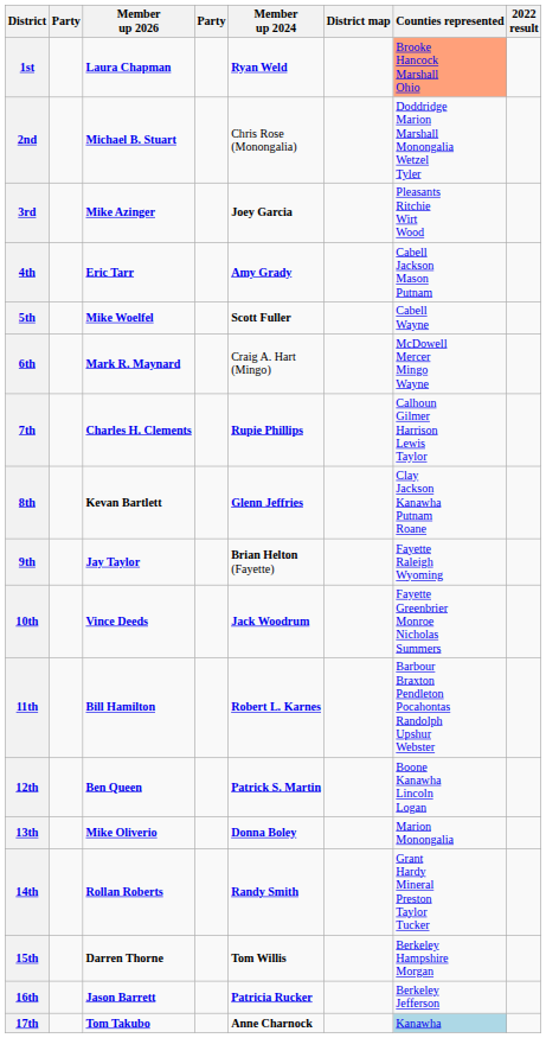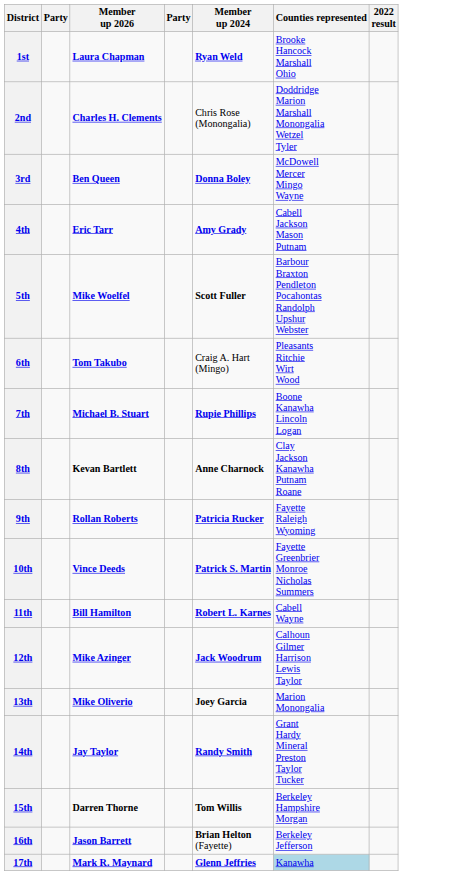- column: District map
1st | Counties represented: lightsalmon background -> no background
2nd | Member up 2026: Michael B. Stuart -> Charles H. Clements
3rd | Member up 2026: Mike Azinger -> Ben Queen
3rd | Member up 2024: Joey Garcia -> Donna Boley
3rd | Counties represented: Pleasants Ritchie Wirt Wood -> McDowell Mercer Mingo Wayne
5th | Counties represented: Cabell Wayne -> Barbour Braxton Pendleton Pocahontas Randolph Upshur Webster
6th | Member up 2026: Mark R. Maynard -> Tom Takubo
6th | Counties represented: McDowell Mercer Mingo Wayne -> Pleasants Ritchie Wirt Wood
7th | Member up 2026: Charles H. Clements -> Michael B. Stuart
7th | Counties represented: Calhoun Gilmer Harrison Lewis Taylor -> Boone Kanawha Lincoln Logan
8th | Member up 2024: Glenn Jeffries -> Anne Charnock
9th | Member up 2026: Jay Taylor -> Rollan Roberts
9th | Member up 2024: Brian Helton (Fayette) -> Patricia Rucker
10th | Member up 2024: Jack Woodrum -> Patrick S. Martin
11th | Counties represented: Barbour Braxton Pendleton Pocahontas Randolph Upshur Webster -> Cabell Wayne
12th | Member up 2026: Ben Queen -> Mike Azinger
12th | Member up 2024: Patrick S. Martin -> Jack Woodrum
12th | Counties represented: Boone Kanawha Lincoln Logan -> Calhoun Gilmer Harrison Lewis Taylor
13th | Member up 2024: Donna Boley -> Joey Garcia
14th | Member up 2026: Rollan Roberts -> Jay Taylor
16th | Member up 2024: Patricia Rucker -> Brian Helton (Fayette)
17th | Member up 2026: Tom Takubo -> Mark R. Maynard
17th | Member up 2024: Anne Charnock -> Glenn Jeffries
